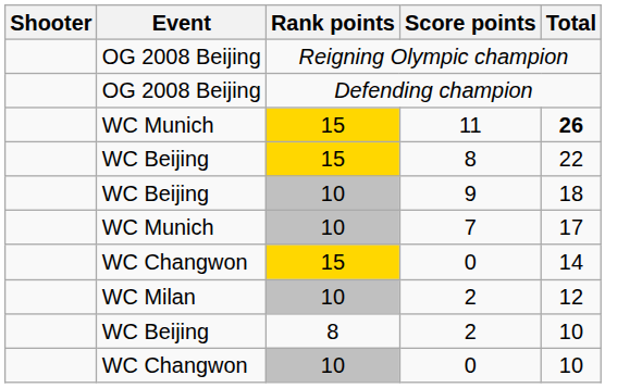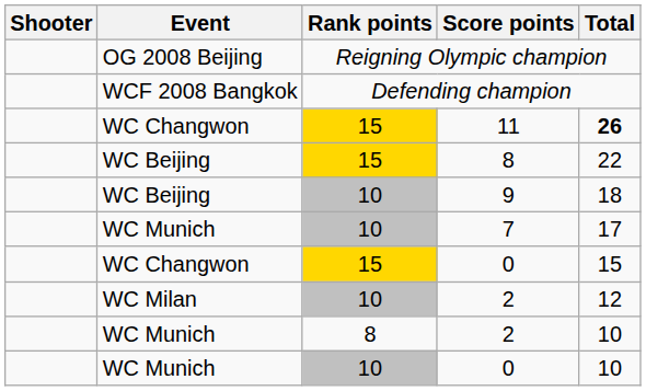Defending champion | Event: OG 2008 Beijing -> WCF 2008 Bangkok
11 | Event: WC Munich -> WC Changwon
15 / 0 | Total: 14 -> 15
8 / 2 | Event: WC Beijing -> WC Munich
10 / 0 | Event: WC Changwon -> WC Munich
